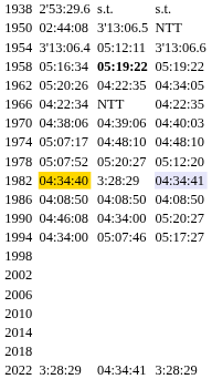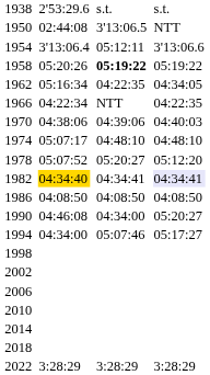1958 | column 3: 05:16:34 -> 05:20:26
1962 | column 3: 05:20:26 -> 05:16:34
1982 | column 5: 3:28:29 -> 04:34:41
2022 | column 5: 04:34:41 -> 3:28:29
